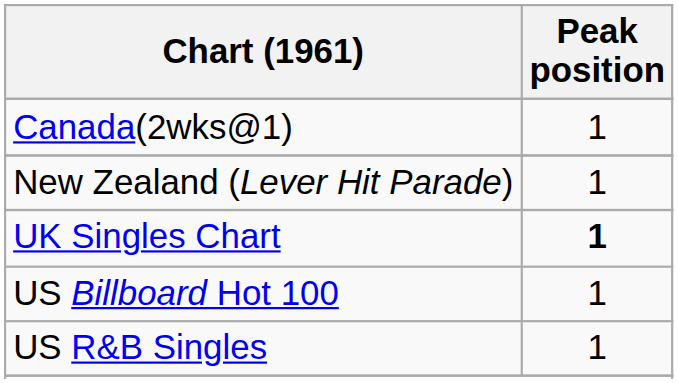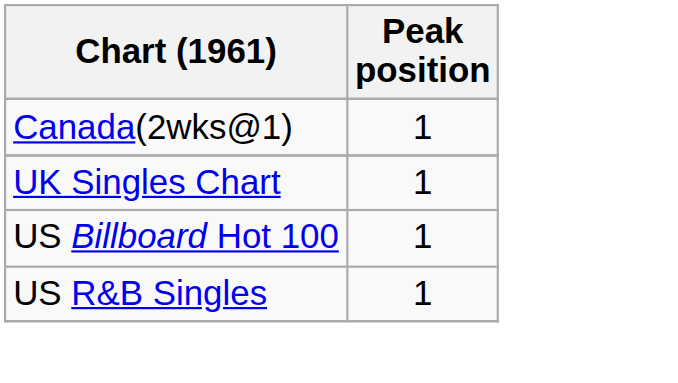- row: New Zealand (Lever Hit Parade) | 1
UK Singles Chart | Peak position: bold -> normal
